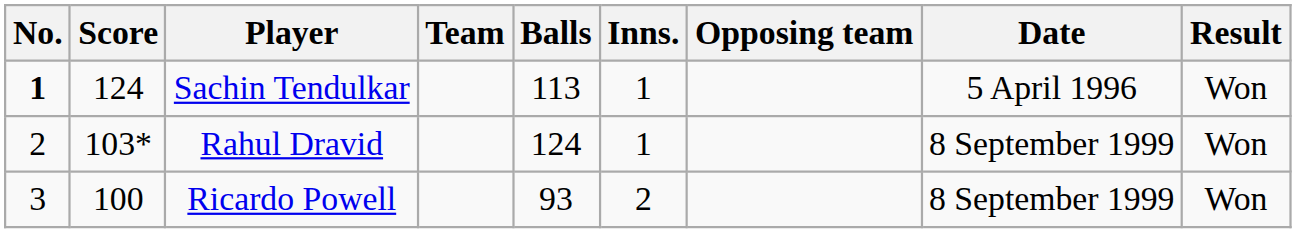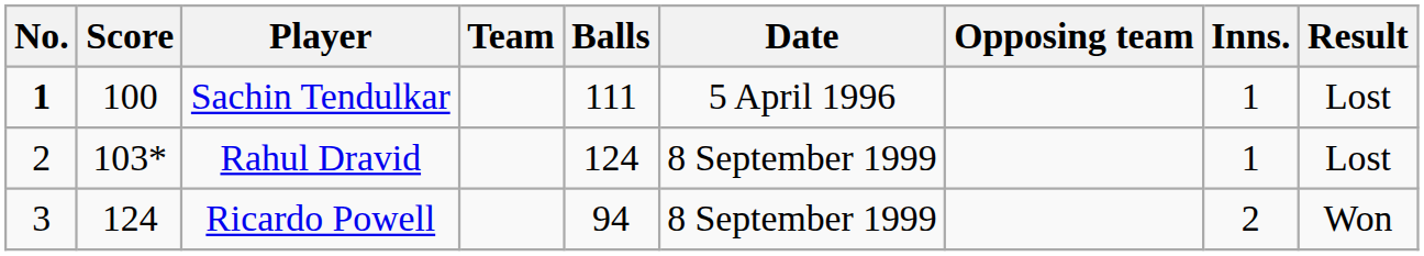columns swapped: Inns. <-> Date
Sachin Tendulkar | Score: 124 -> 100
Sachin Tendulkar | Balls: 113 -> 111
Sachin Tendulkar | Result: Won -> Lost
Rahul Dravid | Result: Won -> Lost
Ricardo Powell | Score: 100 -> 124
Ricardo Powell | Balls: 93 -> 94
